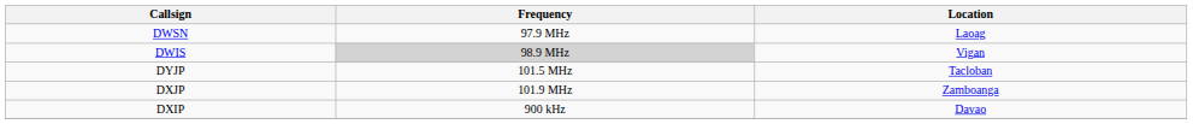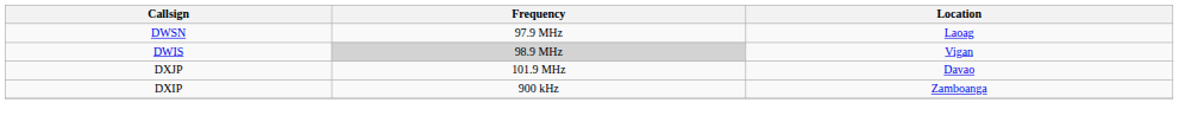- row: DYJP | 101.5 MHz | Tacloban
DXJP | Location: Zamboanga -> Davao
DXIP | Location: Davao -> Zamboanga
